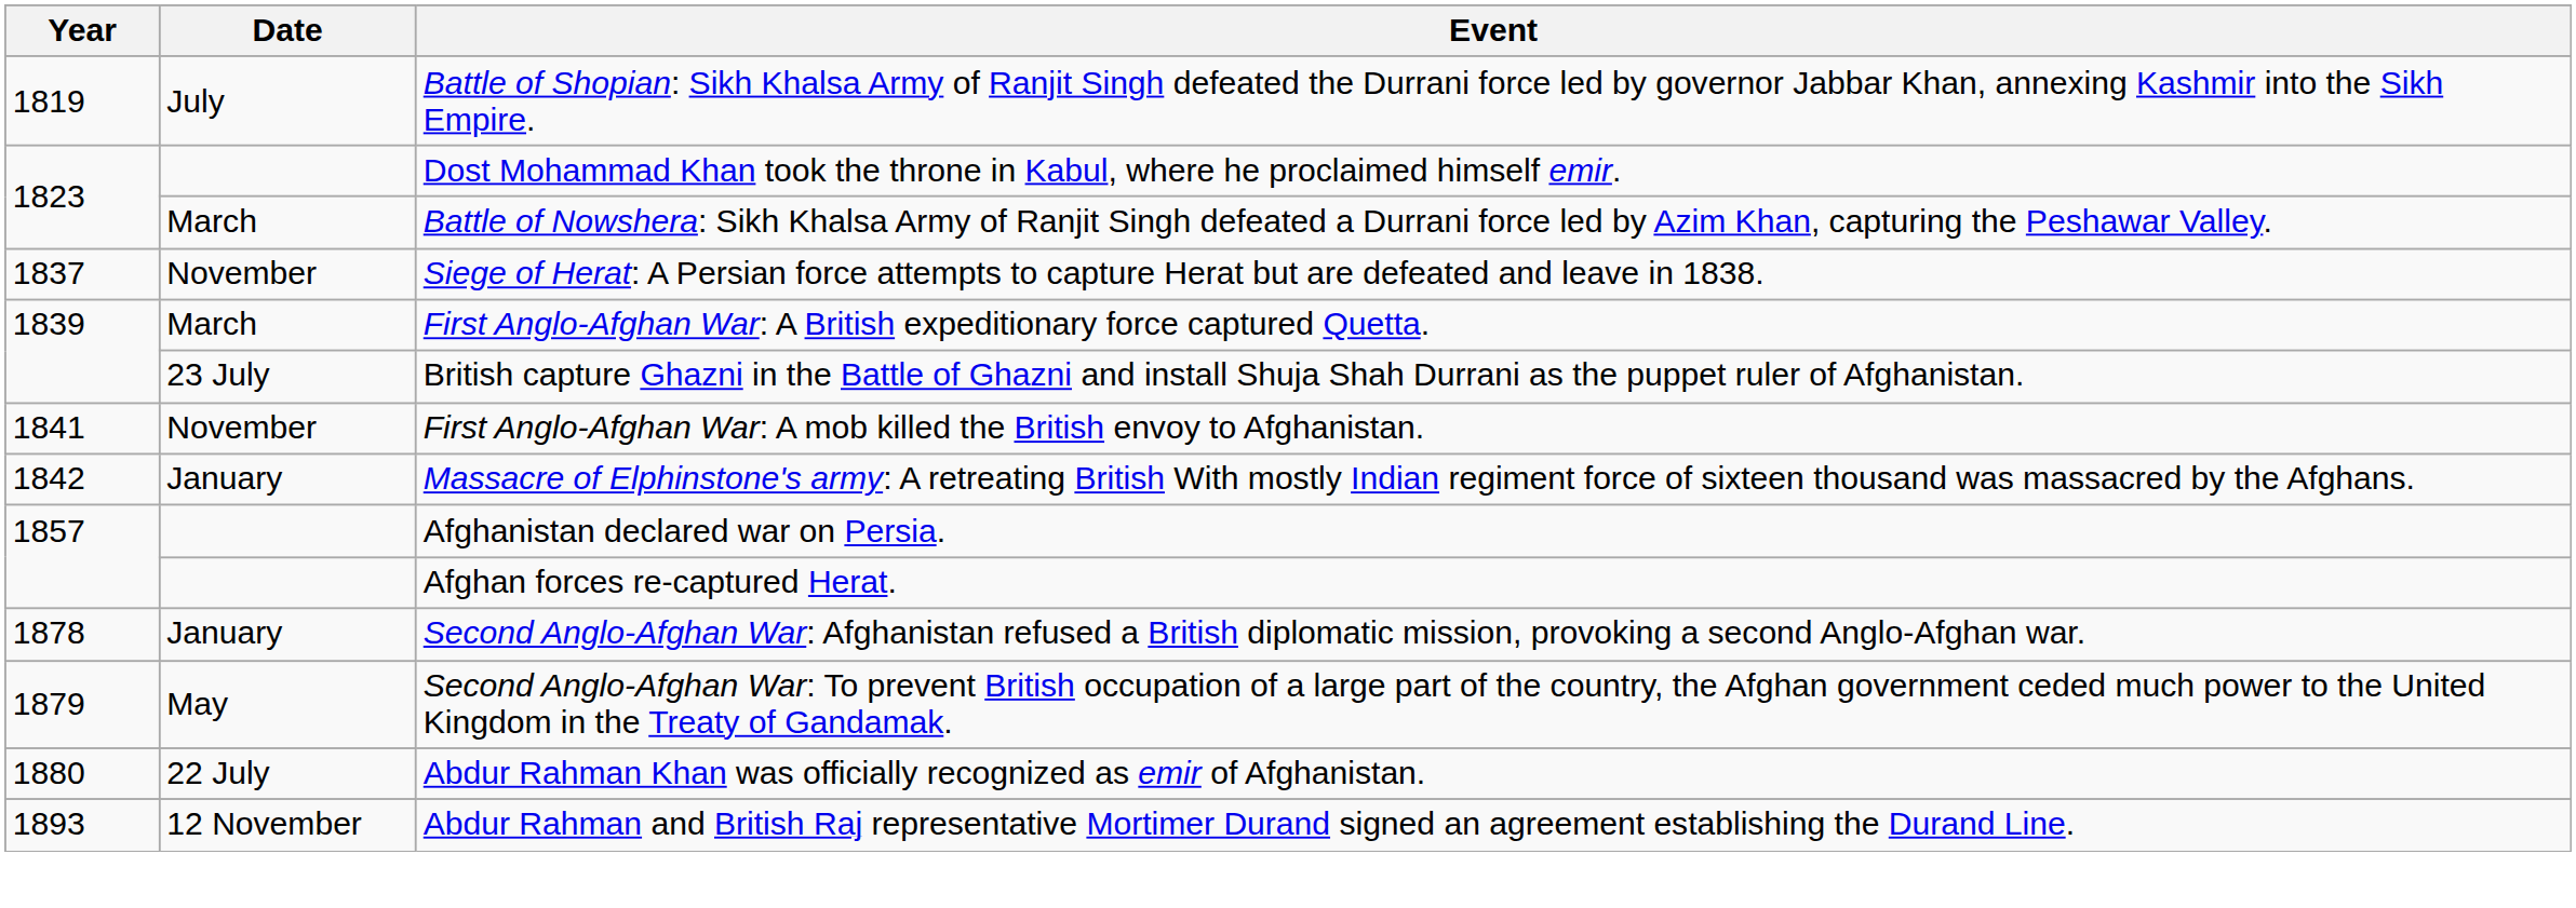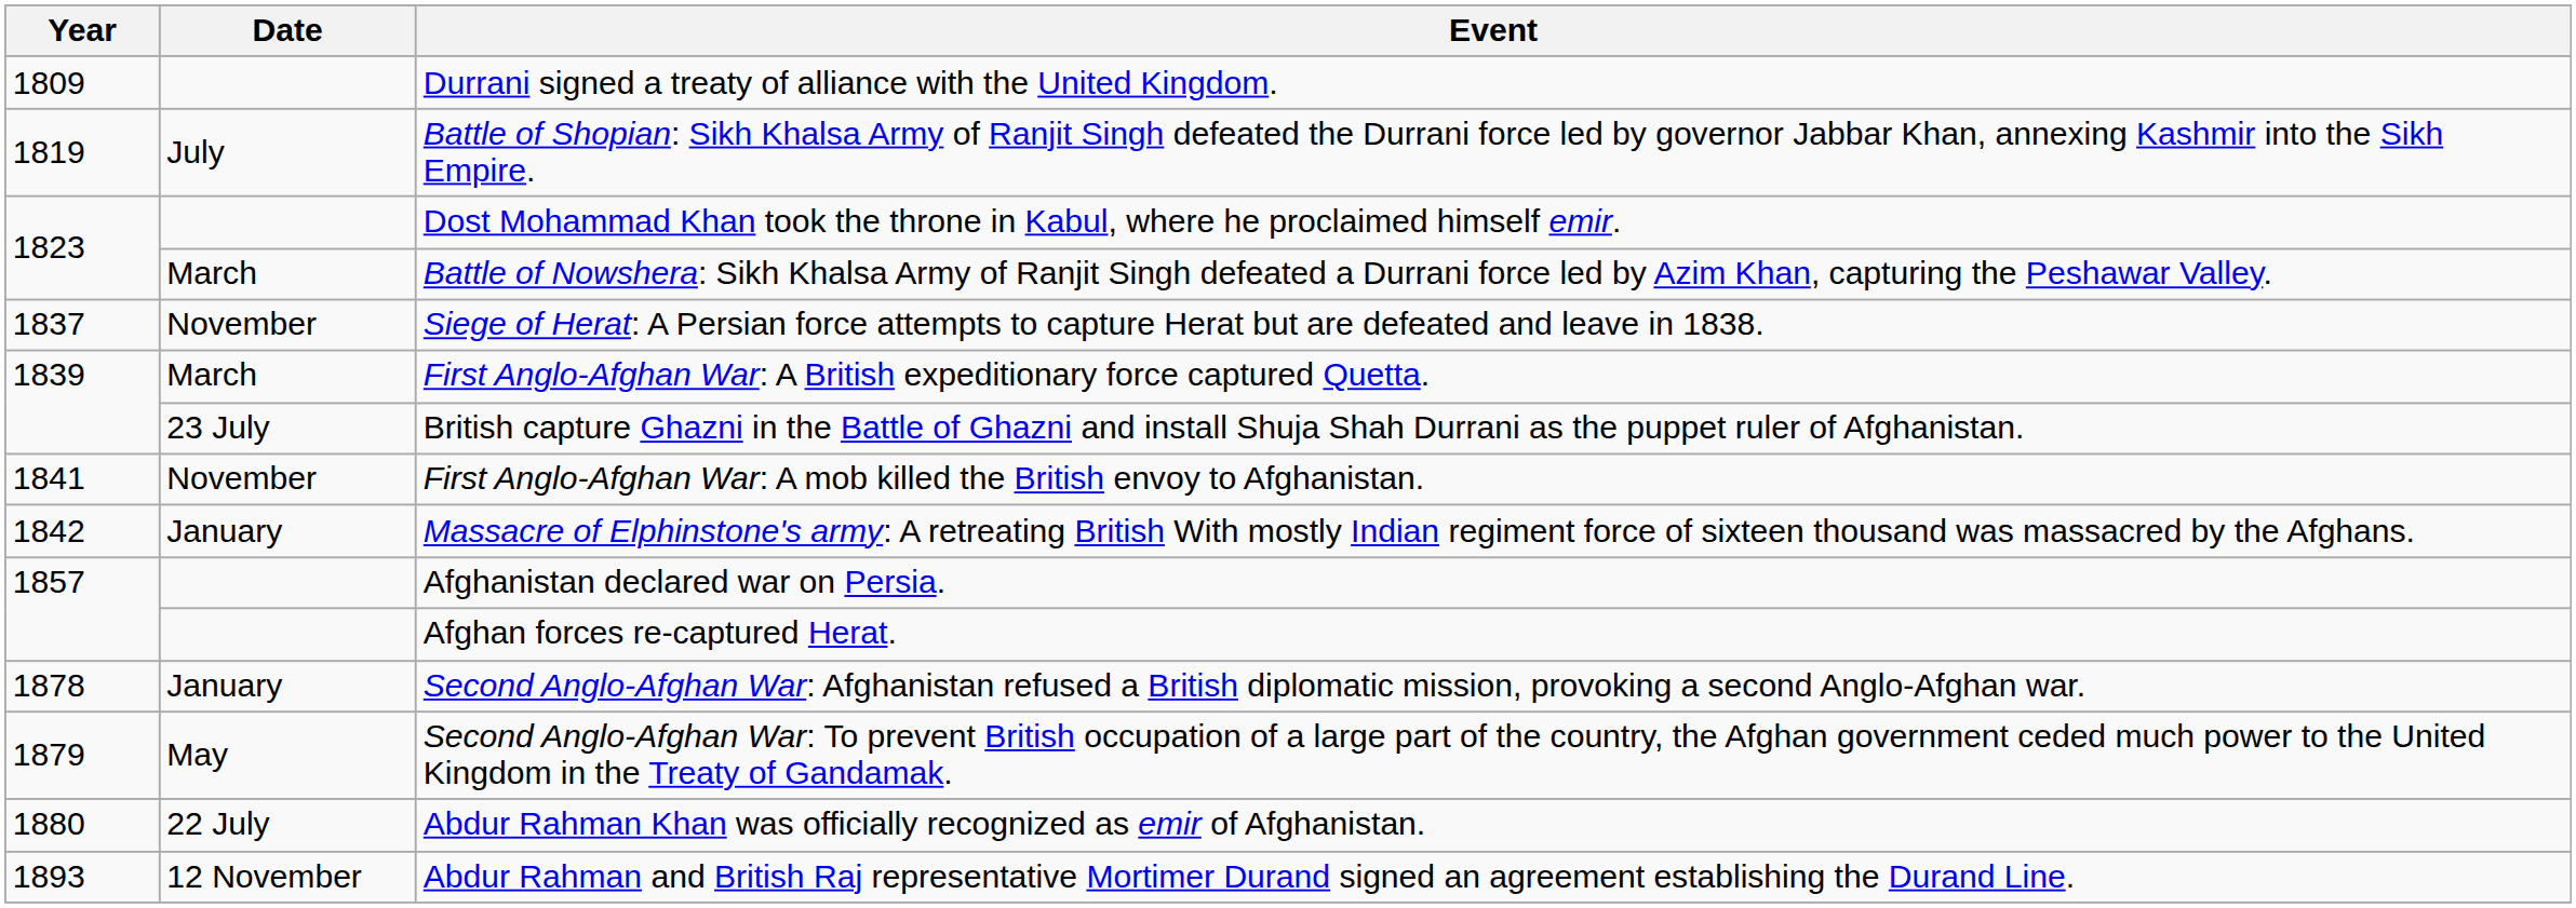+ row: 1809 | Durrani signed a treaty of alliance with the United Kingdom.
